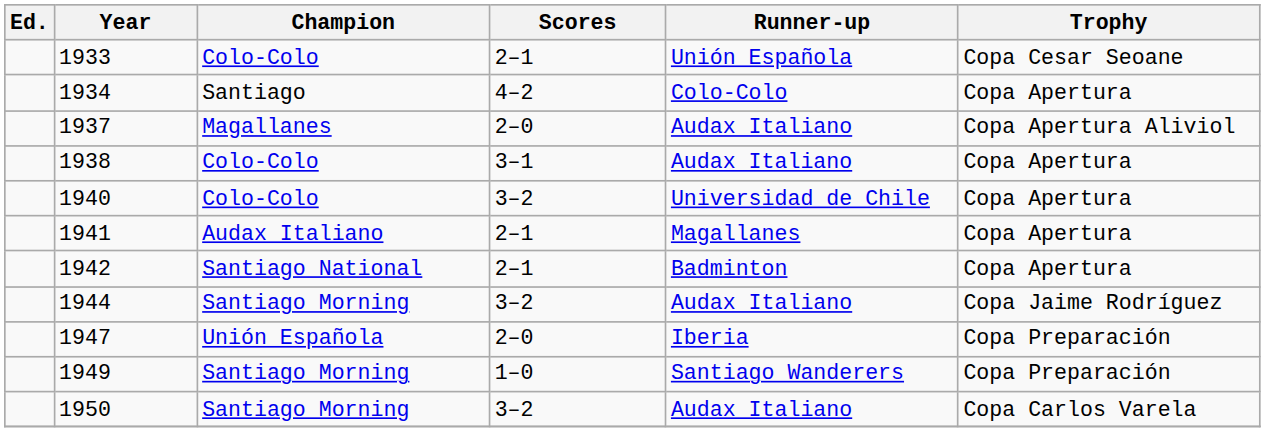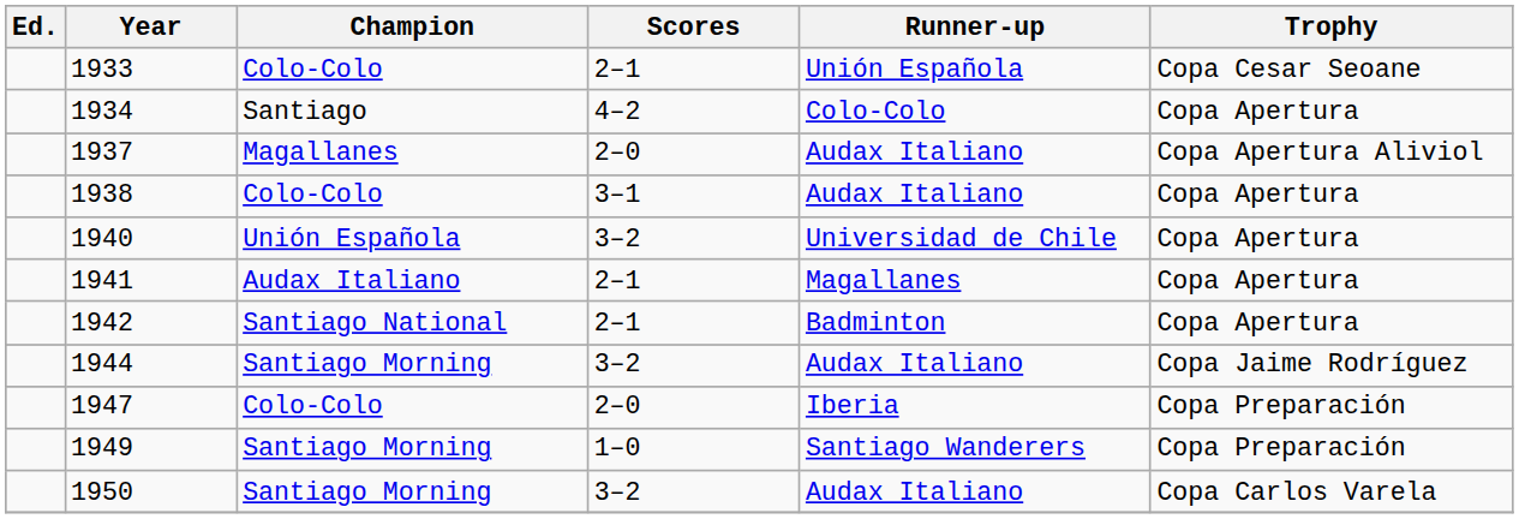1940 | Champion: Colo-Colo -> Unión Española
1947 | Champion: Unión Española -> Colo-Colo
